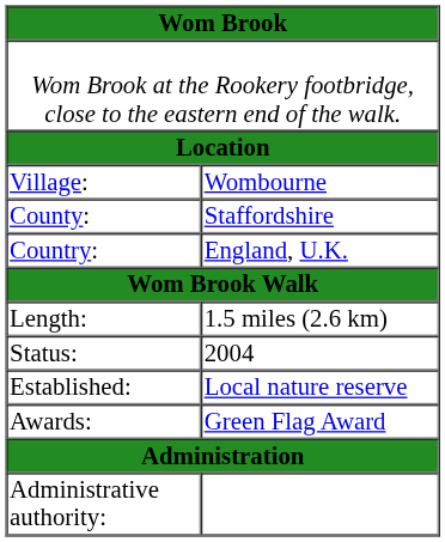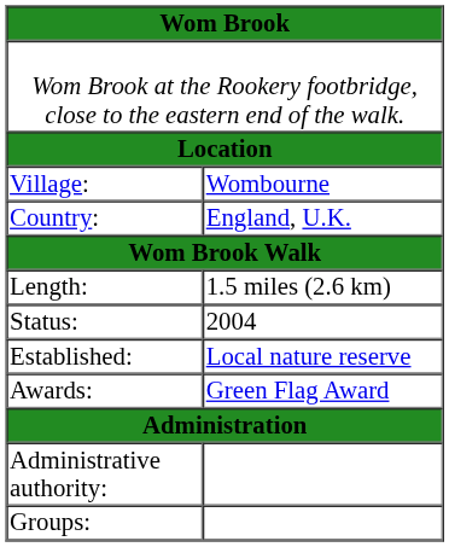- row: County: | Staffordshire
+ row: Groups:
